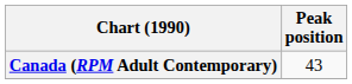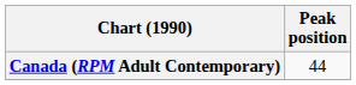Canada (RPM Adult Contemporary) | Peak position: 43 -> 44
